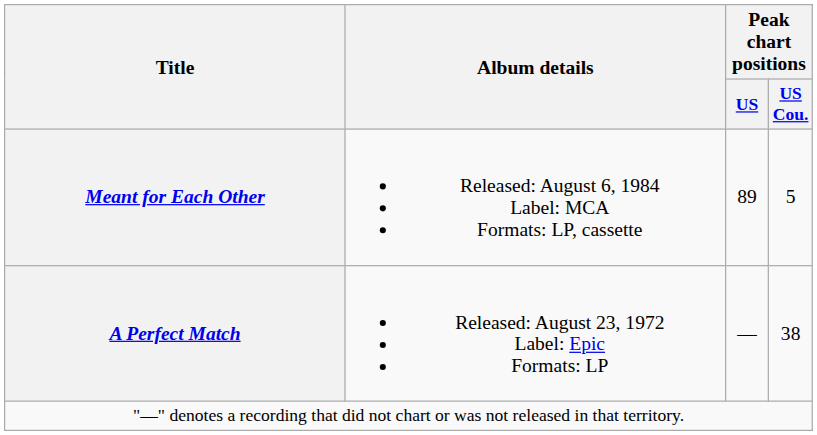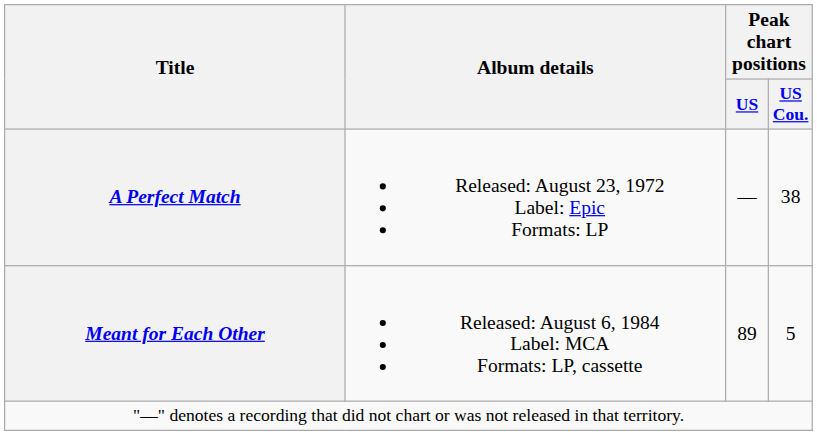rows swapped: A Perfect Match <-> Meant for Each Other
